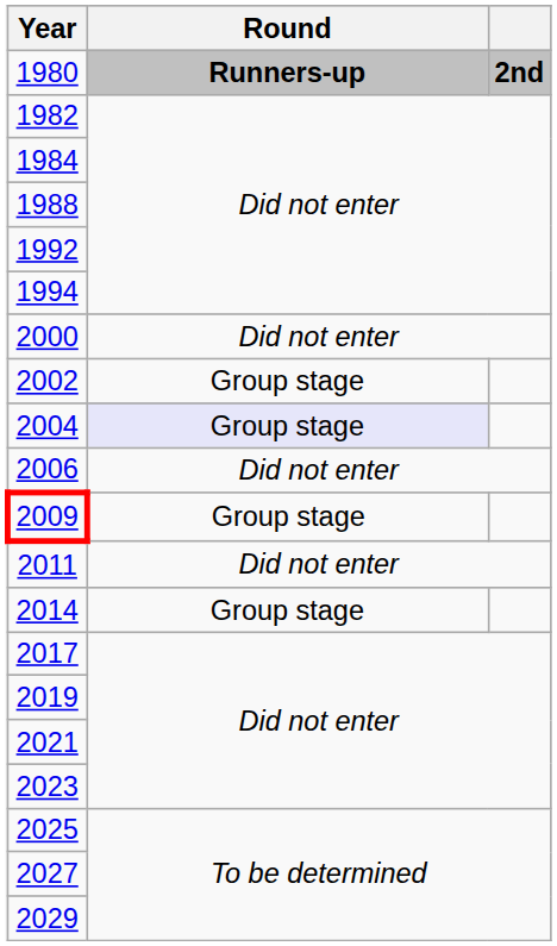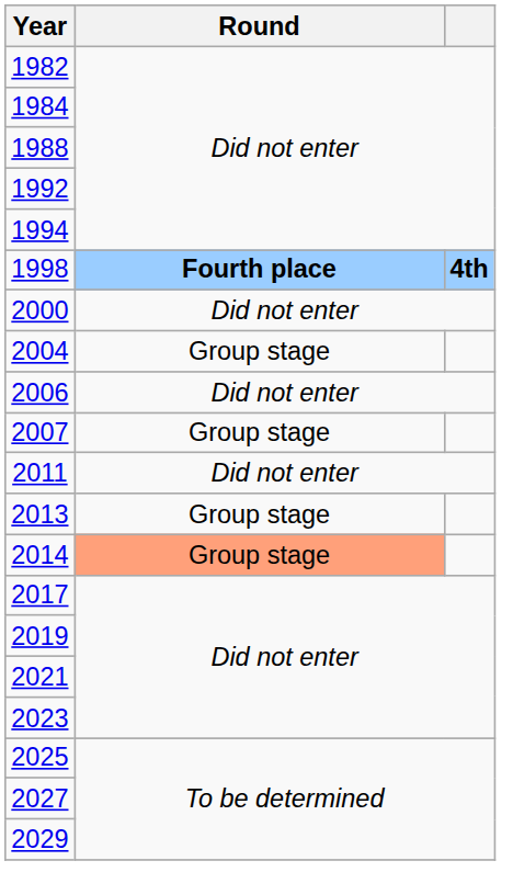- row: 1980 | Runners-up | 2nd
+ row: 1998 | Fourth place | 4th
- row: 2002 | Group stage
2004 | Round: lavender background -> no background
+ row: 2007 | Group stage
- row: 2009 | Group stage
+ row: 2013 | Group stage
2014 | Round: no background -> lightsalmon background
